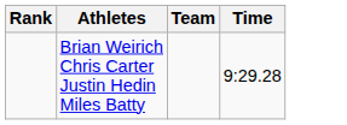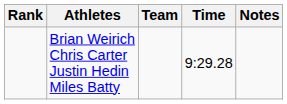+ column: Notes
